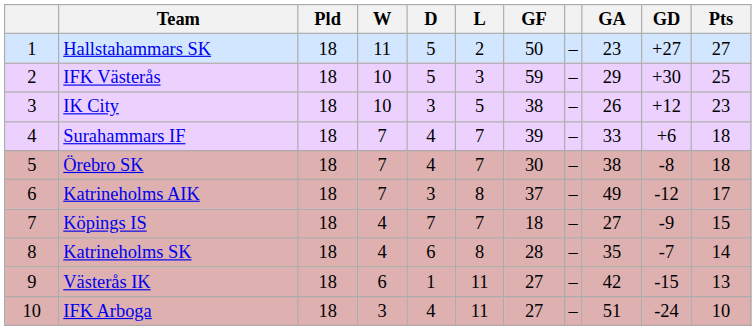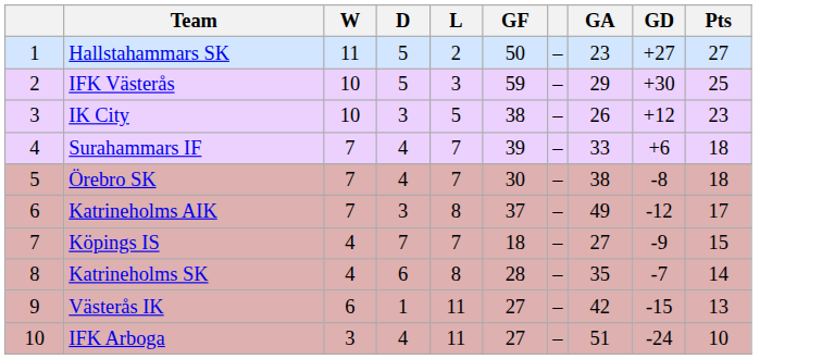- column: Pld | 18 | 18 | 18 | 18 | 18 | 18 | 18 | 18 | 18 | 18
